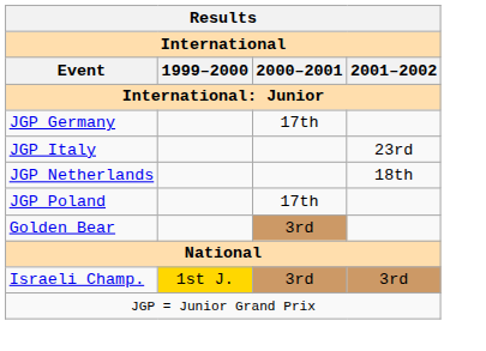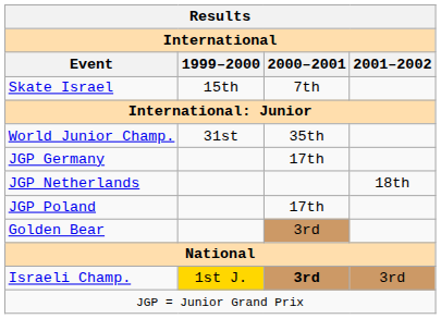+ row: Skate Israel | 15th | 7th
+ row: World Junior Champ. | 31st | 35th
- row: JGP Italy | 23rd
Israeli Champ. | 2000–2001: normal -> bold
